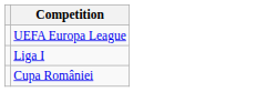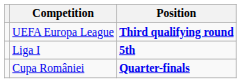+ column: Position | Third qualifying round | 5th | Quarter-finals
